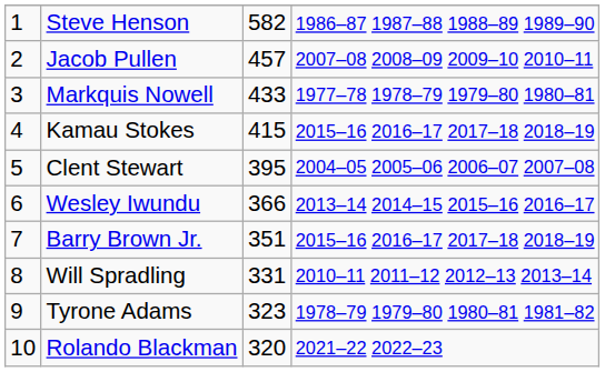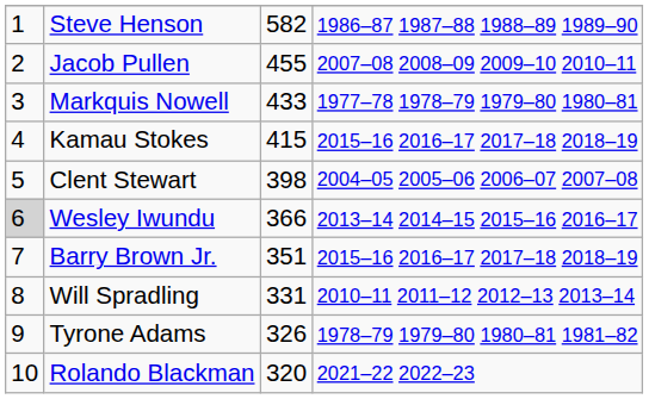Jacob Pullen | column 3: 457 -> 455
Clent Stewart | column 3: 395 -> 398
Wesley Iwundu | column 1: no background -> lightgrey background
Tyrone Adams | column 3: 323 -> 326
